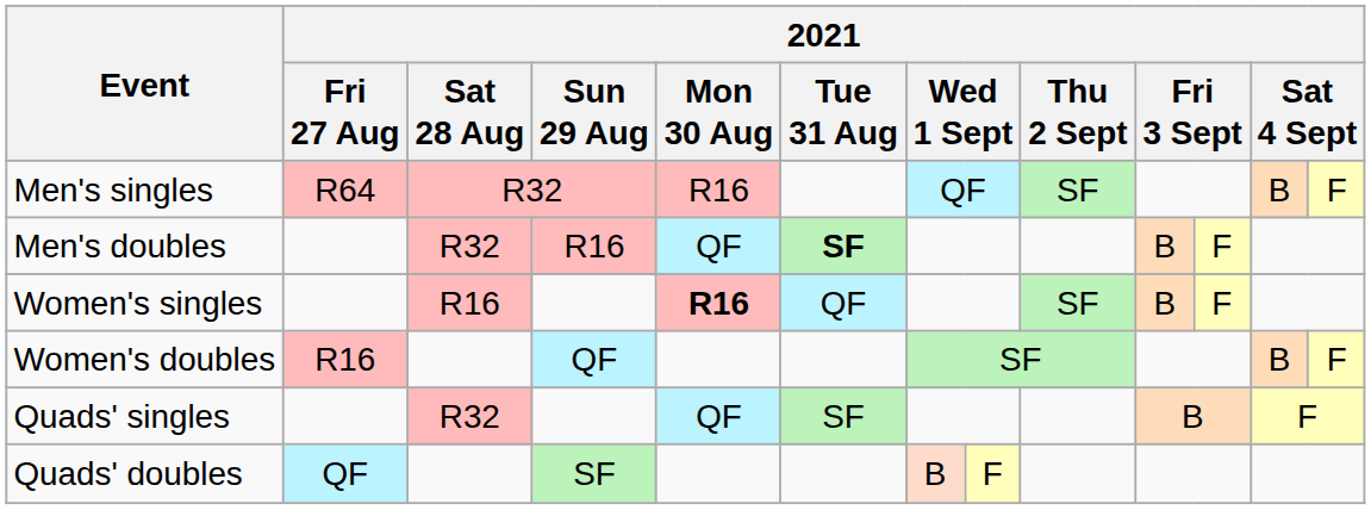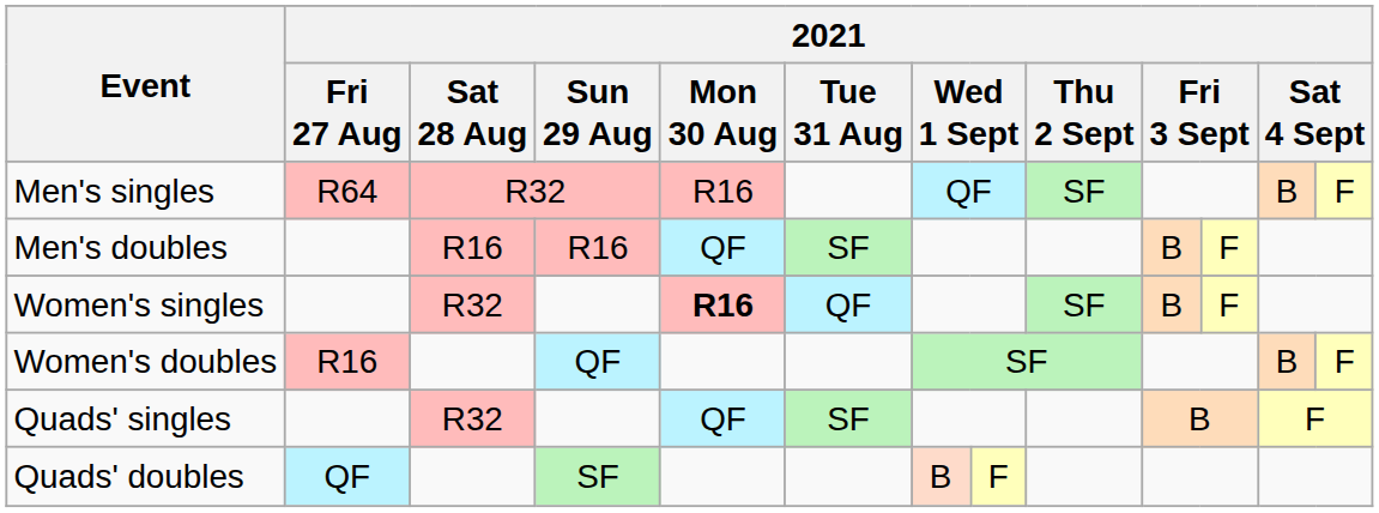Men's doubles | 2021 / Sat 28 Aug: R32 -> R16
Men's doubles | 2021 / Tue 31 Aug: bold -> normal
Women's singles | 2021 / Sat 28 Aug: R16 -> R32
